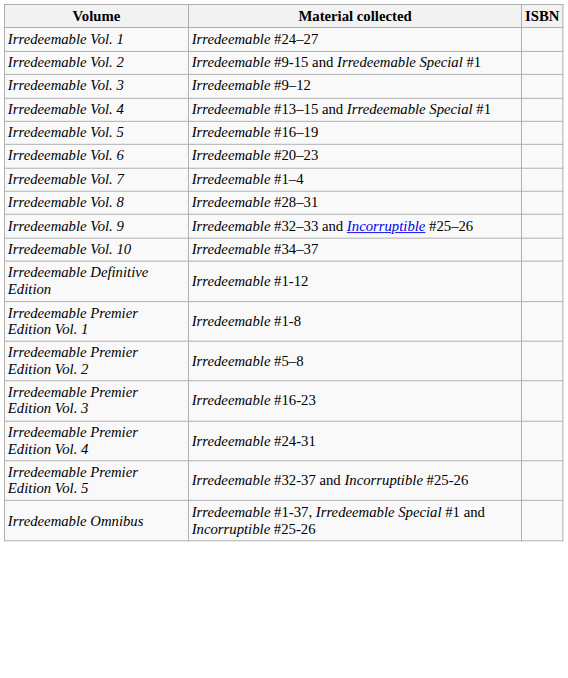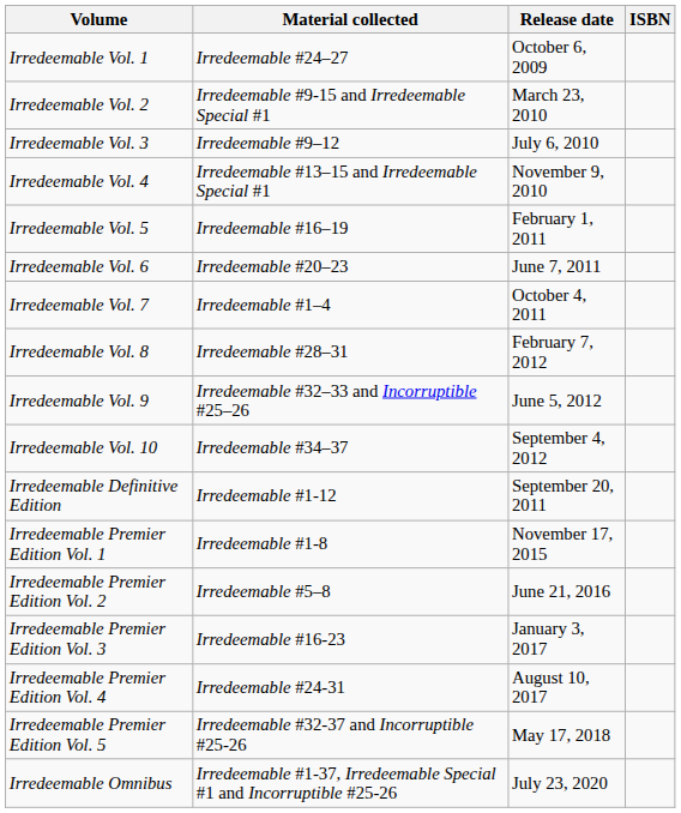+ column: Release date | October 6, 2009 | March 23, 2010 | July 6, 2010 | November 9, 2010 | February 1, 2011 | June 7, 2011 | October 4, 2011 | February 7, 2012 | June 5, 2012 | September 4, 2012 | September 20, 2011 | November 17, 2015 | June 21, 2016 | January 3, 2017 | August 10, 2017 | May 17, 2018 | July 23, 2020
